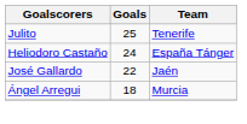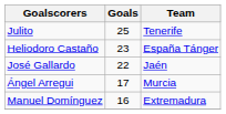Heliodoro Castaño | Goals: 24 -> 23
Ángel Arregui | Goals: 18 -> 17
+ row: Manuel Domínguez | 16 | Extremadura
